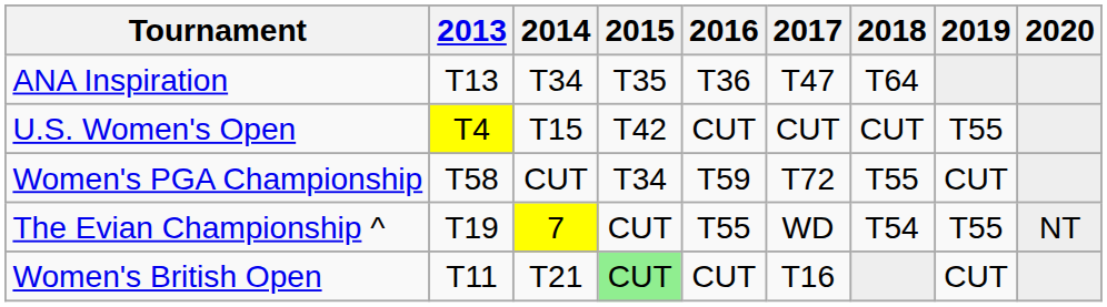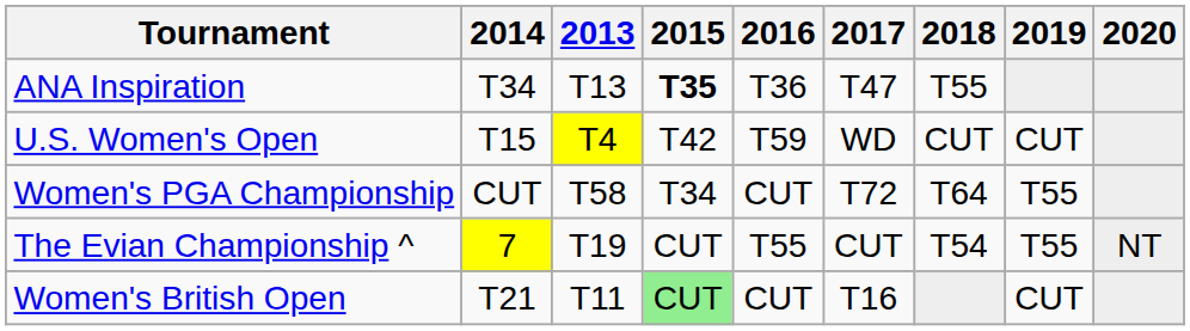columns swapped: 2013 <-> 2014
ANA Inspiration | 2015: normal -> bold
ANA Inspiration | 2018: T64 -> T55
U.S. Women's Open | 2016: CUT -> T59
U.S. Women's Open | 2017: CUT -> WD
U.S. Women's Open | 2019: T55 -> CUT
Women's PGA Championship | 2016: T59 -> CUT
Women's PGA Championship | 2018: T55 -> T64
Women's PGA Championship | 2019: CUT -> T55
The Evian Championship ^ | 2017: WD -> CUT
